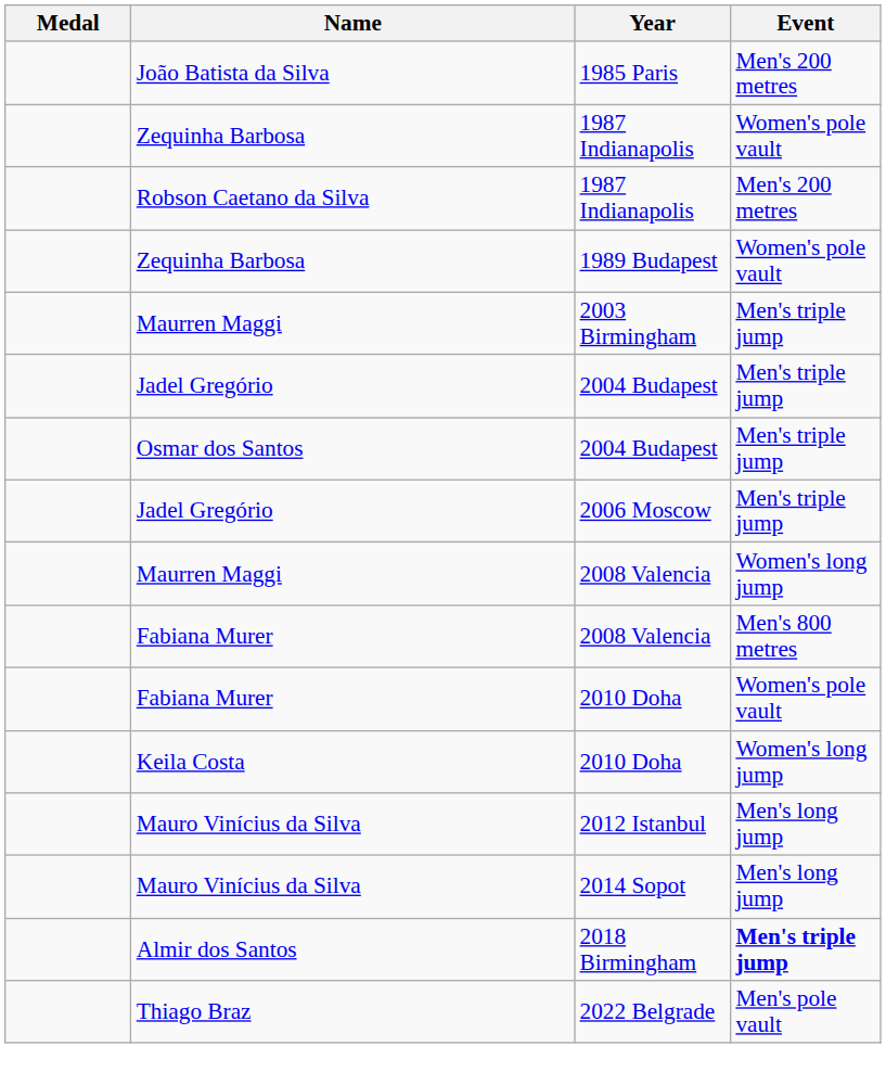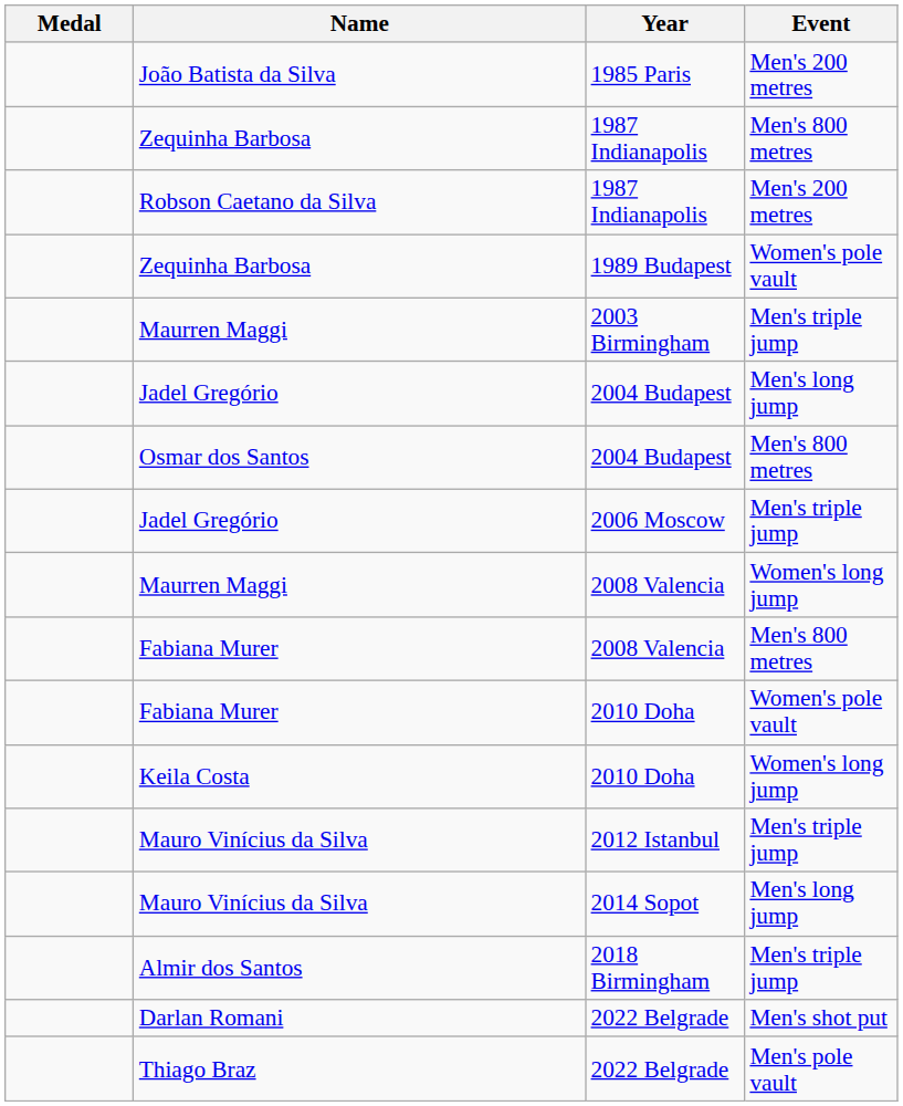Zequinha Barbosa / 1987 Indianapolis | Event: Women's pole vault -> Men's 800 metres
Jadel Gregório / 2004 Budapest | Event: Men's triple jump -> Men's long jump
Osmar dos Santos | Event: Men's triple jump -> Men's 800 metres
Mauro Vinícius da Silva / 2012 Istanbul | Event: Men's long jump -> Men's triple jump
Almir dos Santos | Event: bold -> normal
+ row: Darlan Romani | 2022 Belgrade | Men's shot put
